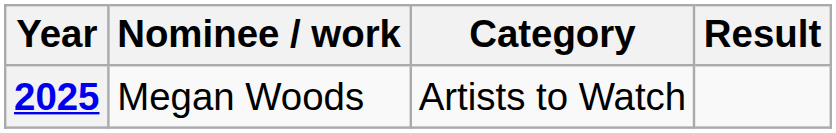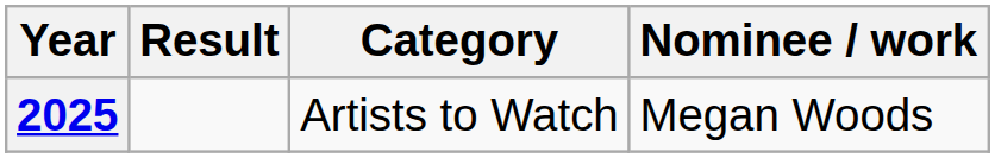columns swapped: Nominee / work <-> Result
